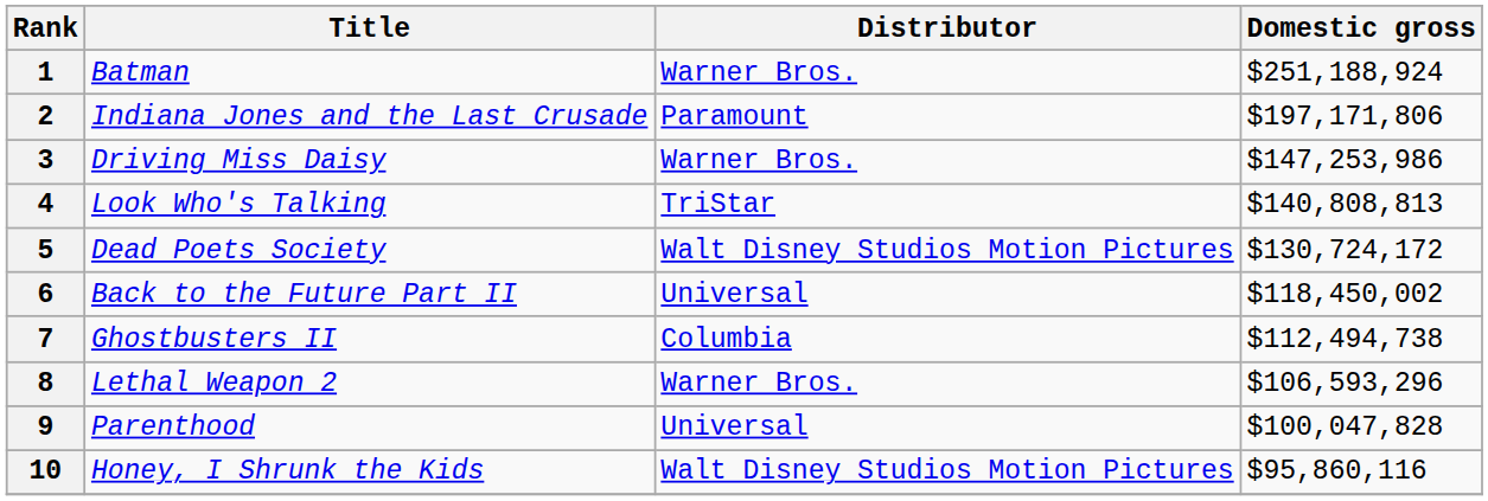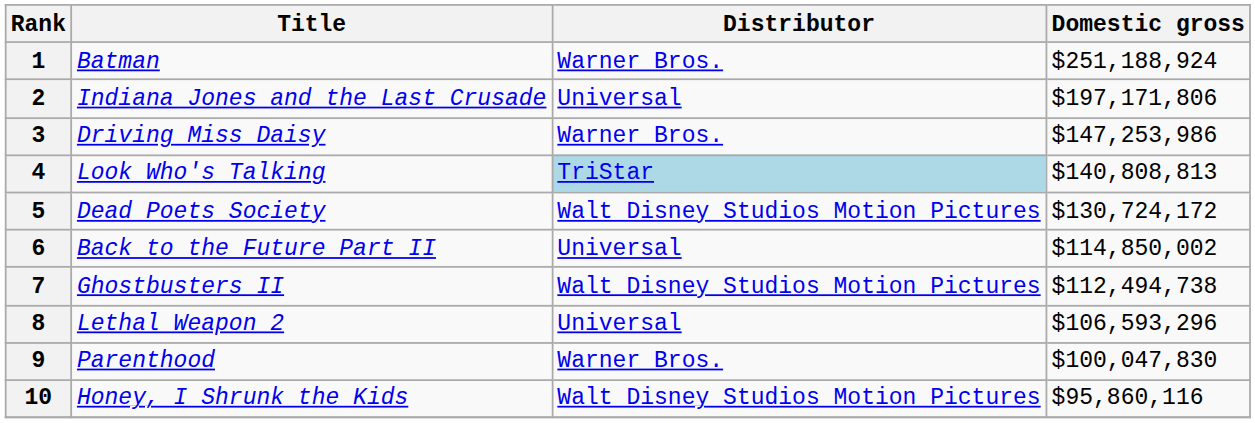2 | Distributor: Paramount -> Universal
4 | Distributor: no background -> lightblue background
6 | Domestic gross: $118,450,002 -> $114,850,002
7 | Distributor: Columbia -> Walt Disney Studios Motion Pictures
8 | Distributor: Warner Bros. -> Universal
9 | Distributor: Universal -> Warner Bros.
9 | Domestic gross: $100,047,828 -> $100,047,830
